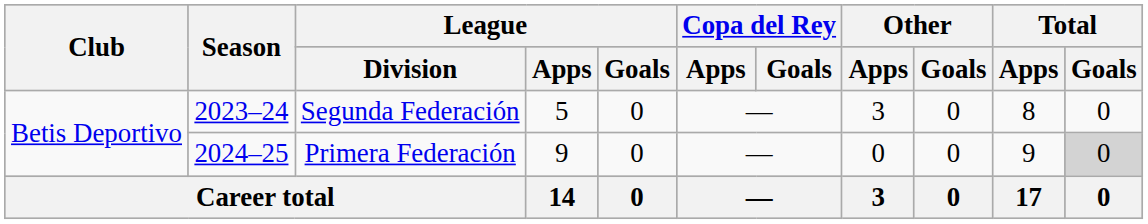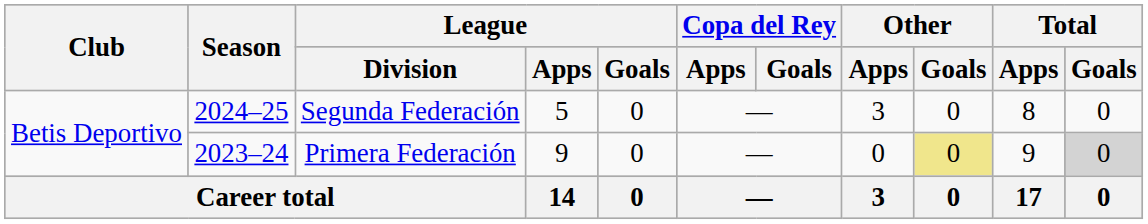Segunda Federación | Season: 2023–24 -> 2024–25
Primera Federación | Season: 2024–25 -> 2023–24
Primera Federación | Other / Goals: no background -> khaki background
